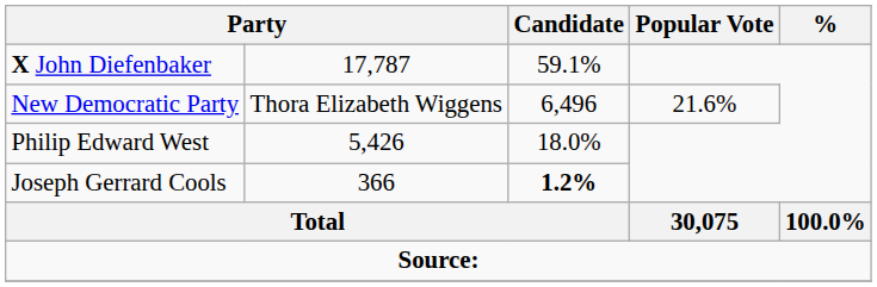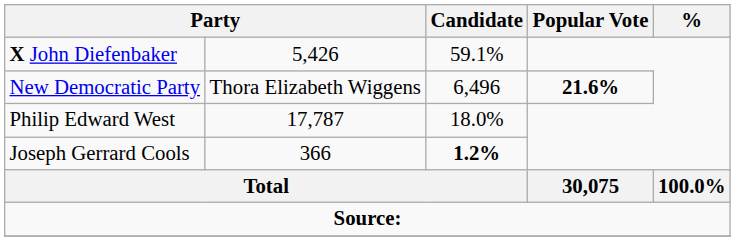X John Diefenbaker | column 2: 17,787 -> 5,426
New Democratic Party | Popular Vote: normal -> bold
Philip Edward West | column 2: 5,426 -> 17,787
